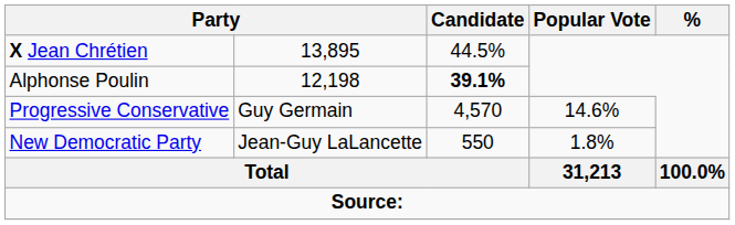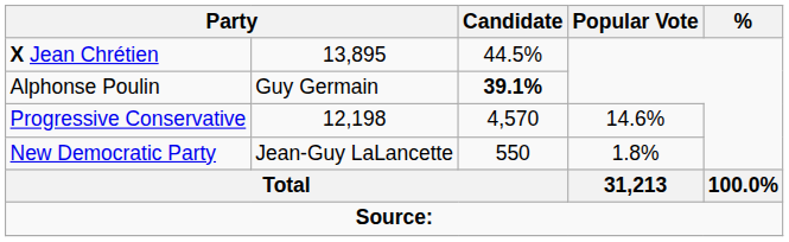Alphonse Poulin | column 2: 12,198 -> Guy Germain
Progressive Conservative | column 2: Guy Germain -> 12,198
